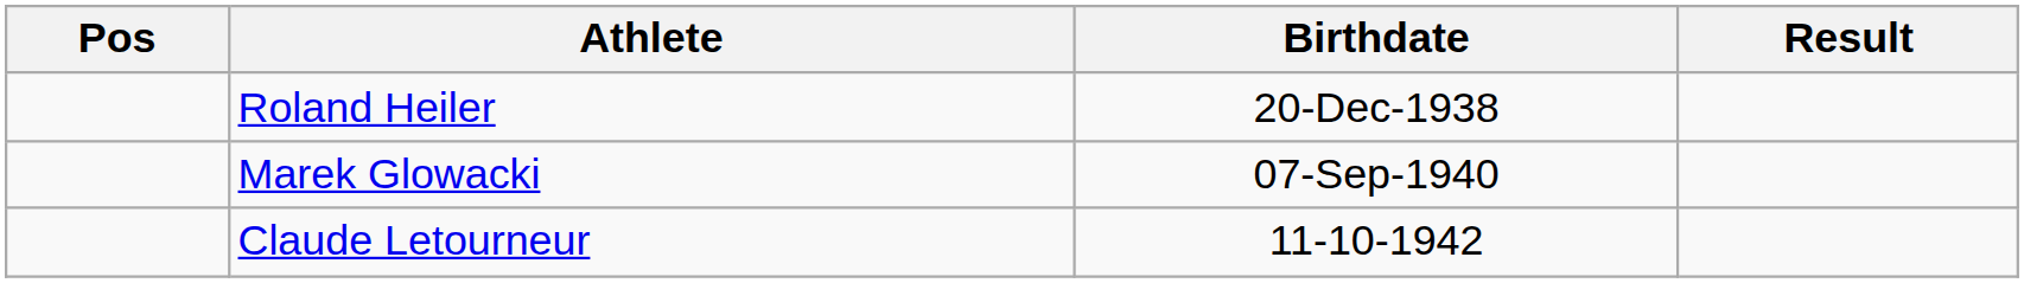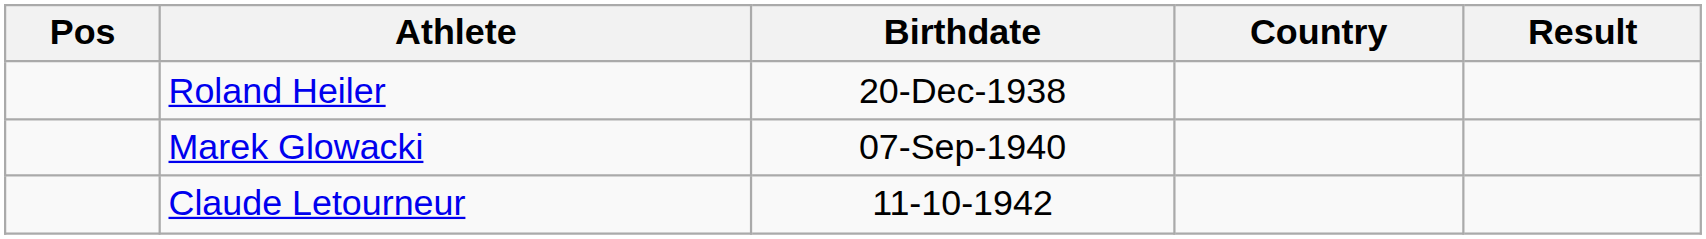+ column: Country
